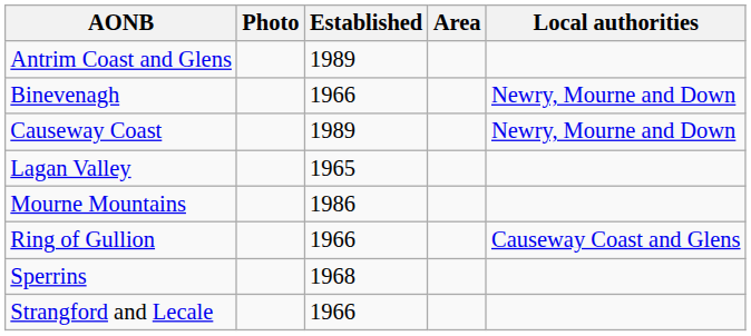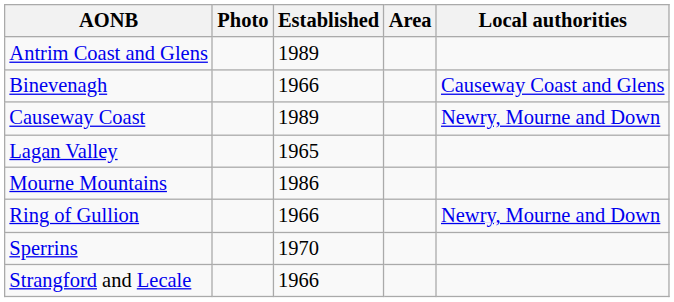Binevenagh | Local authorities: Newry, Mourne and Down -> Causeway Coast and Glens
Ring of Gullion | Local authorities: Causeway Coast and Glens -> Newry, Mourne and Down
Sperrins | Established: 1968 -> 1970
